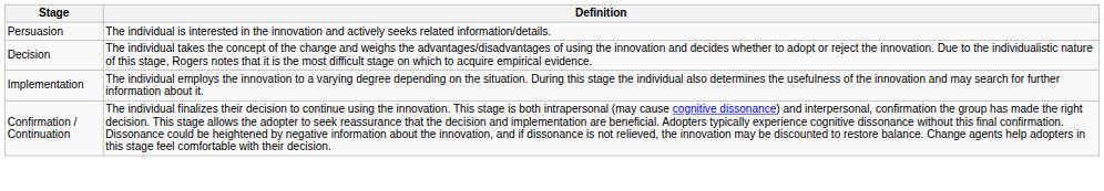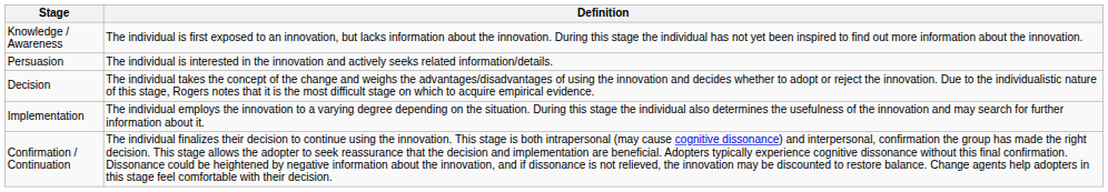+ row: Knowledge / Awareness | The individual is first exposed to an innovation, but lacks information about the innovation. During this stage the individual has not yet been inspired to find out more information about the innovation.
